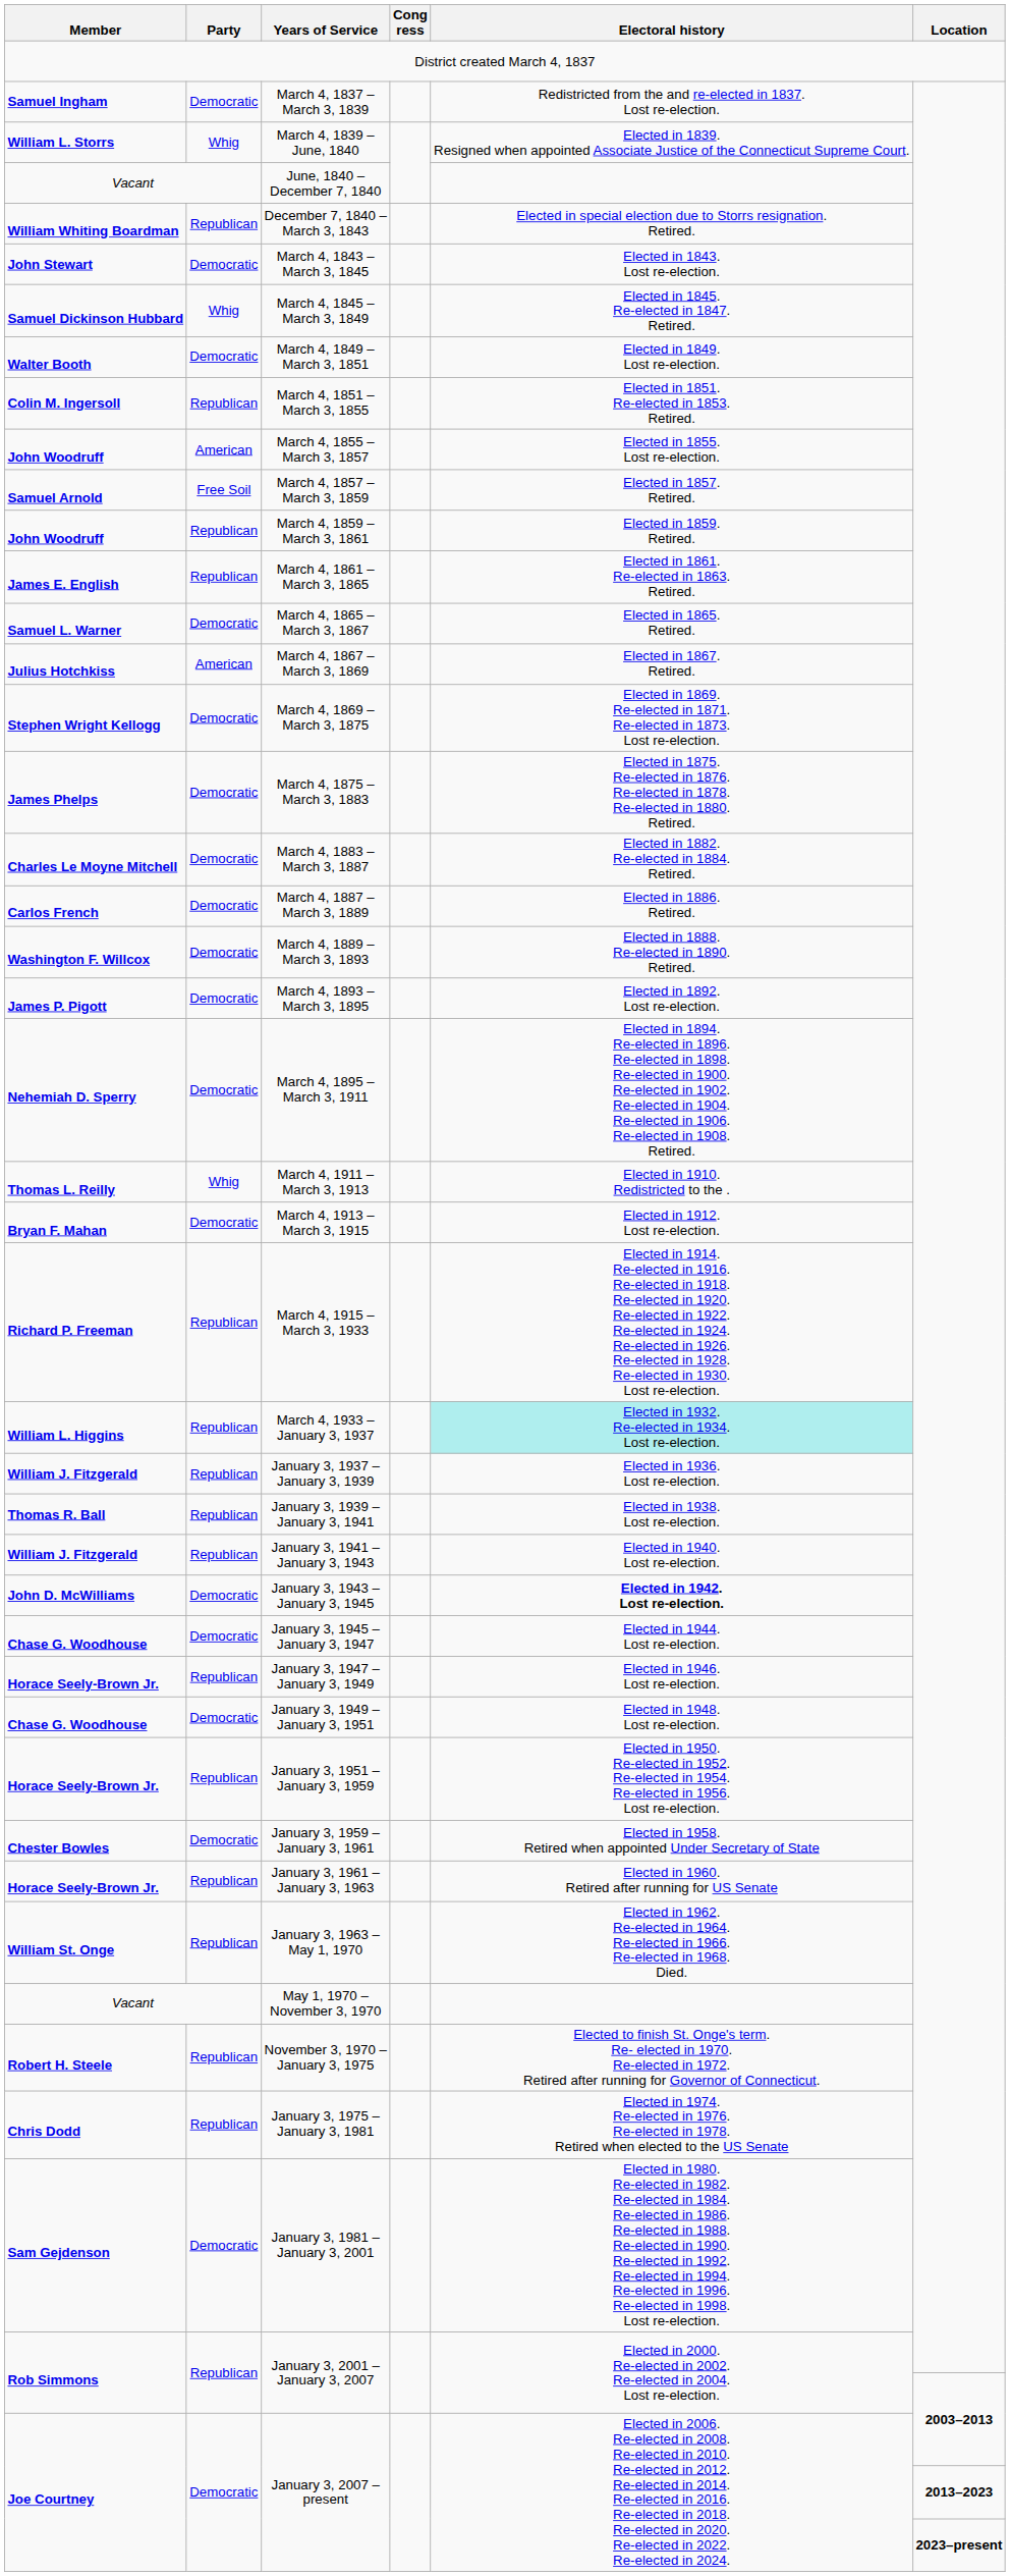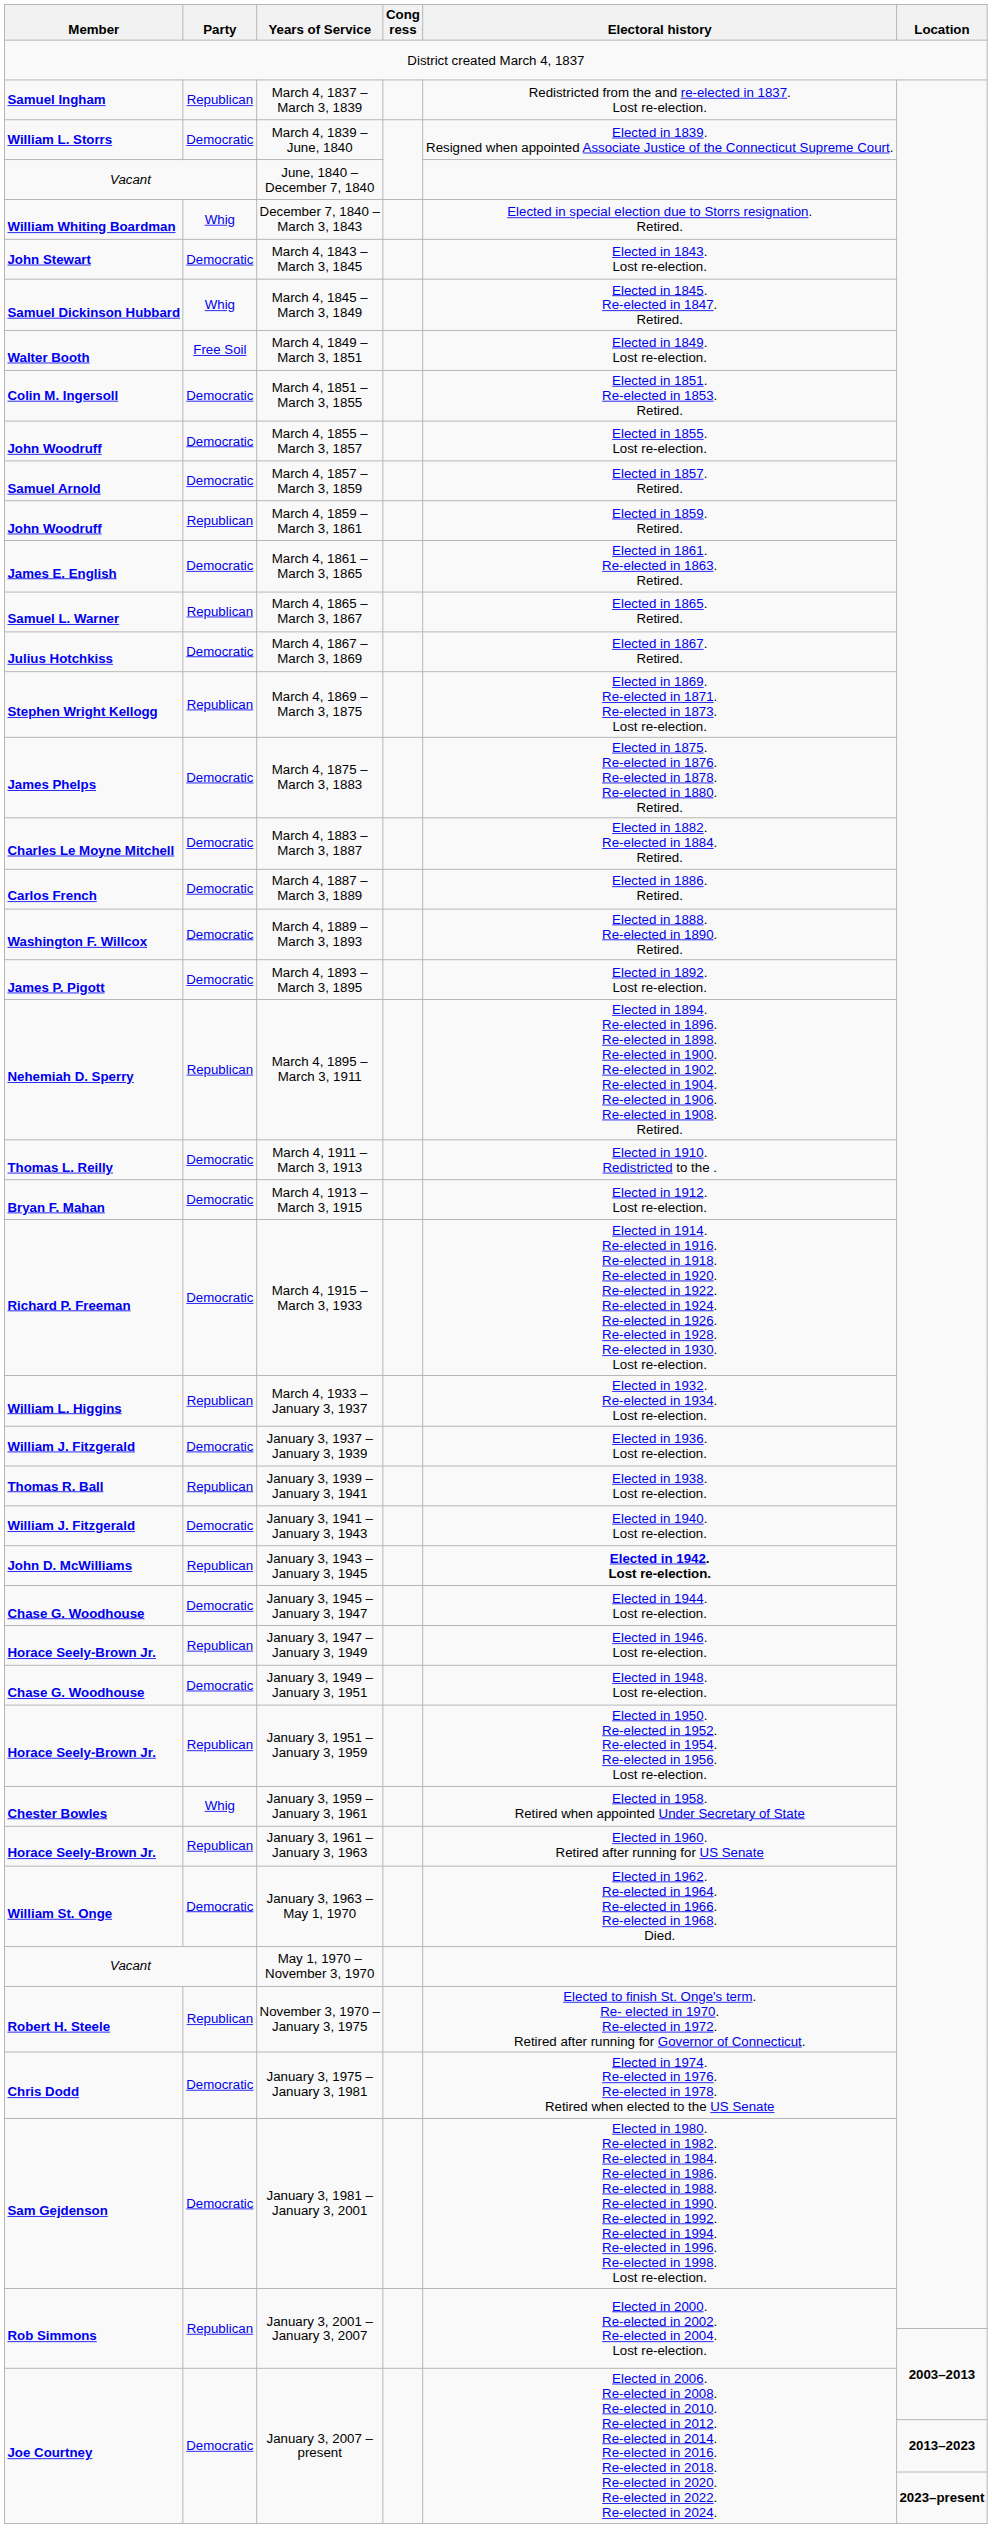March 4, 1837 – March 3, 1839 | Party: Democratic -> Republican
March 4, 1839 – June, 1840 | Party: Whig -> Democratic
December 7, 1840 – March 3, 1843 | Party: Republican -> Whig
March 4, 1849 – March 3, 1851 | Party: Democratic -> Free Soil
March 4, 1851 – March 3, 1855 | Party: Republican -> Democratic
March 4, 1855 – March 3, 1857 | Party: American -> Democratic
March 4, 1857 – March 3, 1859 | Party: Free Soil -> Democratic
March 4, 1861 – March 3, 1865 | Party: Republican -> Democratic
March 4, 1865 – March 3, 1867 | Party: Democratic -> Republican
March 4, 1867 – March 3, 1869 | Party: American -> Democratic
March 4, 1869 – March 3, 1875 | Party: Democratic -> Republican
March 4, 1895 – March 3, 1911 | Party: Democratic -> Republican
March 4, 1911 – March 3, 1913 | Party: Whig -> Democratic
March 4, 1915 – March 3, 1933 | Party: Republican -> Democratic
March 4, 1933 – January 3, 1937 | Electoral history: paleturquoise background -> no background
January 3, 1937 – January 3, 1939 | Party: Republican -> Democratic
January 3, 1941 – January 3, 1943 | Party: Republican -> Democratic
January 3, 1943 – January 3, 1945 | Party: Democratic -> Republican
January 3, 1959 – January 3, 1961 | Party: Democratic -> Whig
January 3, 1963 – May 1, 1970 | Party: Republican -> Democratic
January 3, 1975 – January 3, 1981 | Party: Republican -> Democratic
